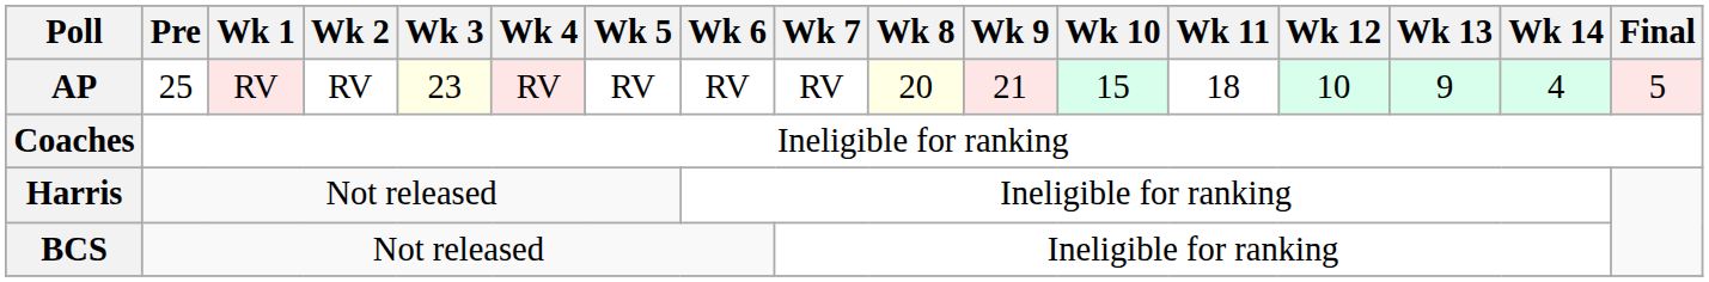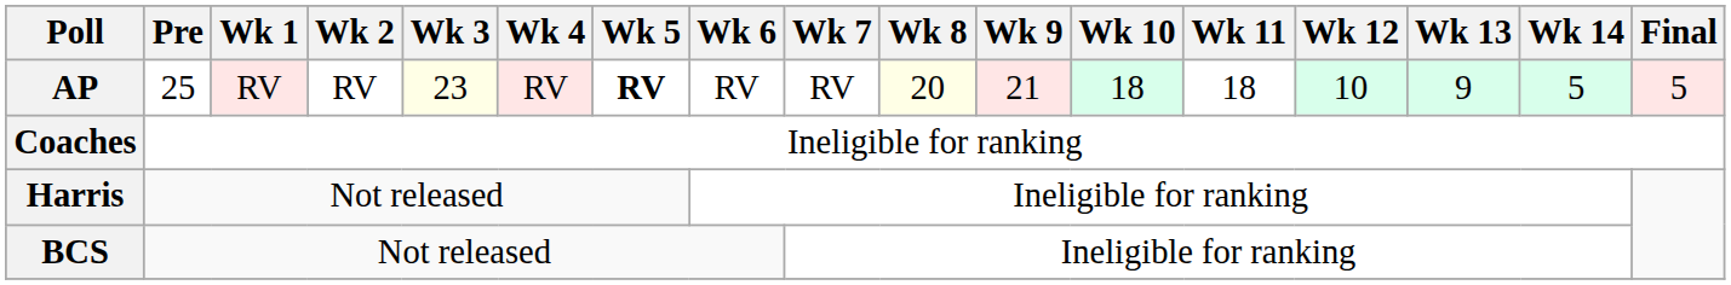AP | Wk 5: normal -> bold
AP | Wk 10: 15 -> 18
AP | Wk 14: 4 -> 5
